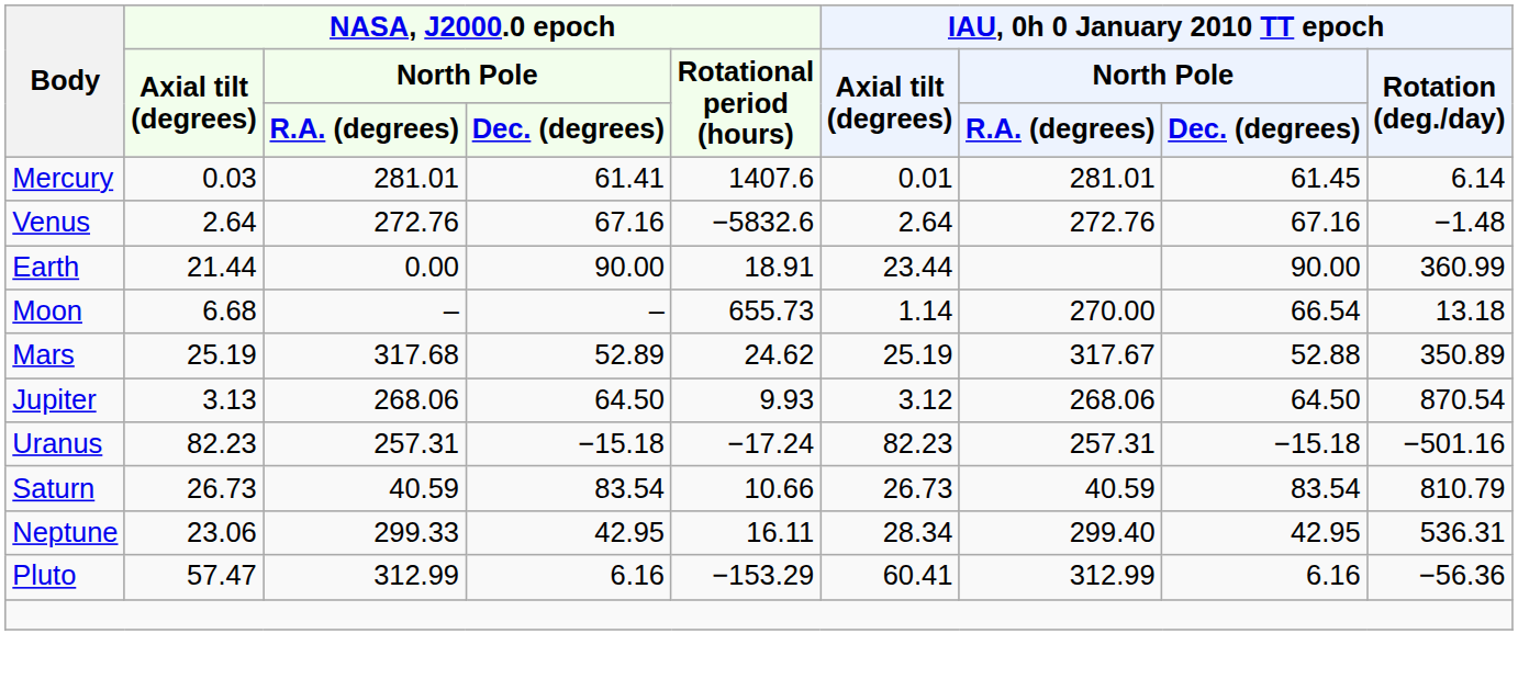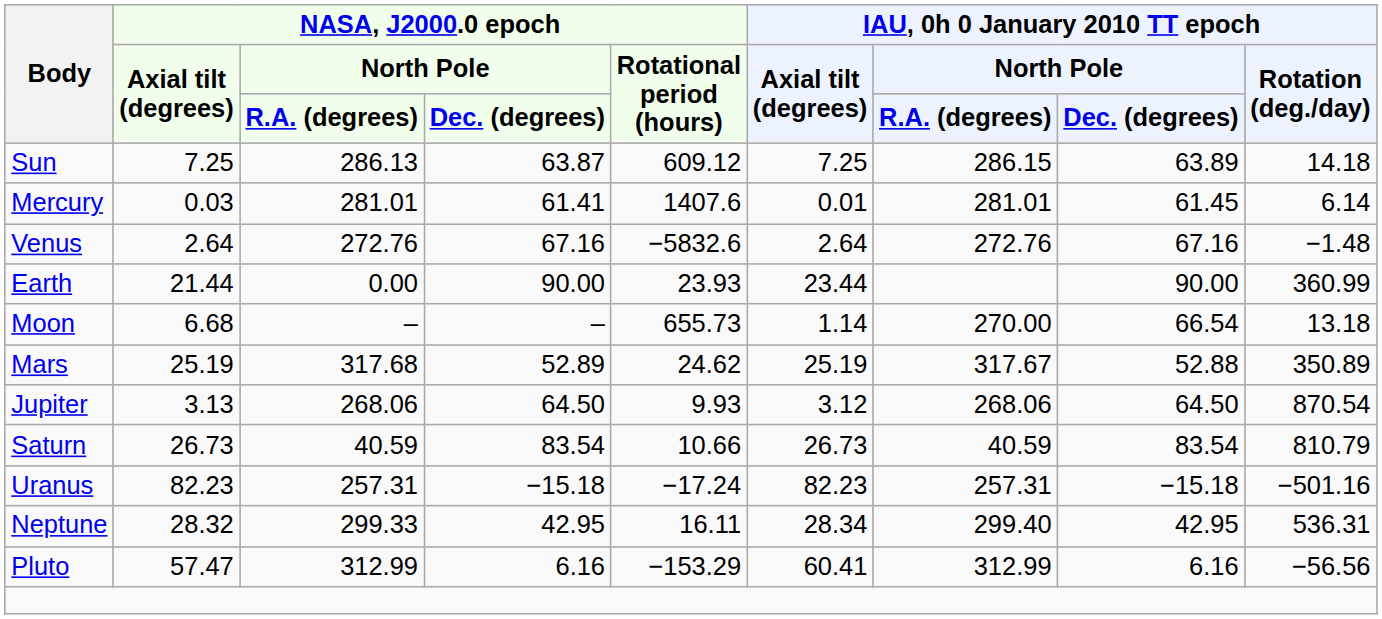+ row: Sun | 7.25 | 286.13 | 63.87 | 609.12 | 7.25 | 286.15 | 63.89 | 14.18
Earth | NASA, J2000.0 epoch / Rotational period (hours): 18.91 -> 23.93
rows swapped: Saturn <-> Uranus
Neptune | NASA, J2000.0 epoch / Axial tilt (degrees): 23.06 -> 28.32
Pluto | IAU, 0h 0 January 2010 TT epoch / Rotation (deg./day): −56.36 -> −56.56
